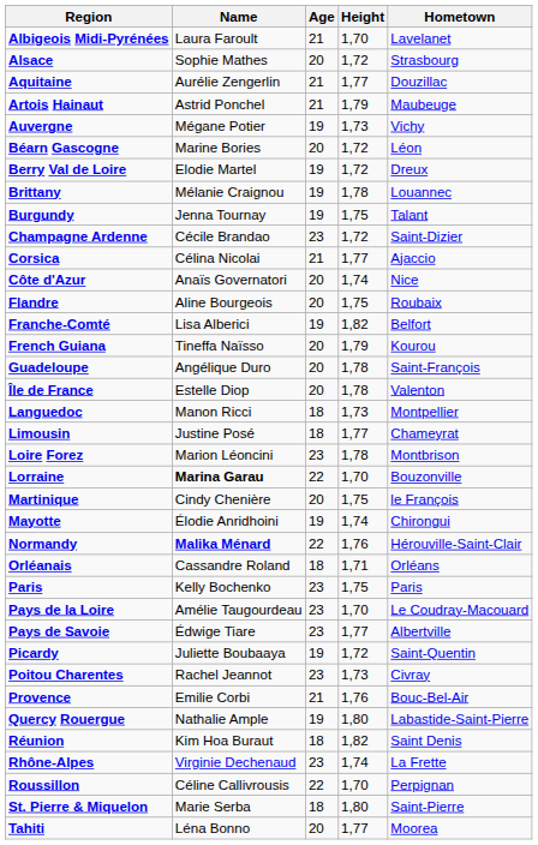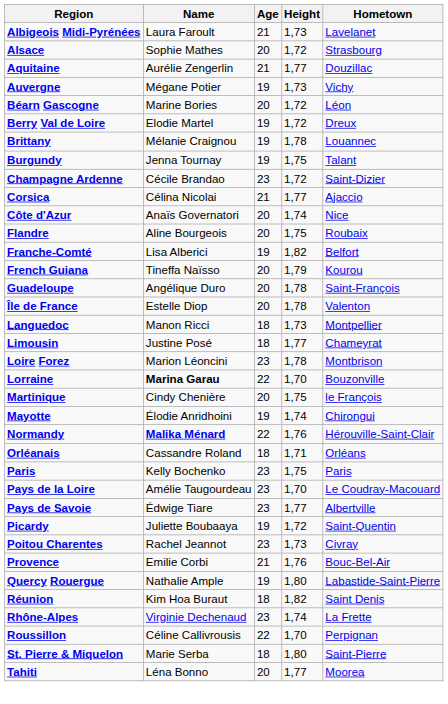Albigeois Midi-Pyrénées | Height: 1,70 -> 1,73
- row: Artois Hainaut | Astrid Ponchel | 21 | 1,79 | Maubeuge
